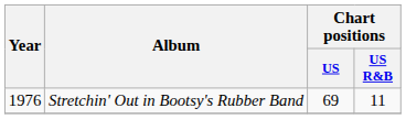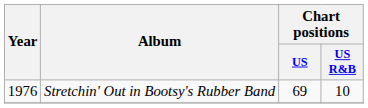Stretchin' Out in Bootsy's Rubber Band | Chart positions / US R&B: 11 -> 10
